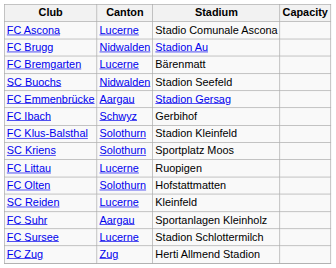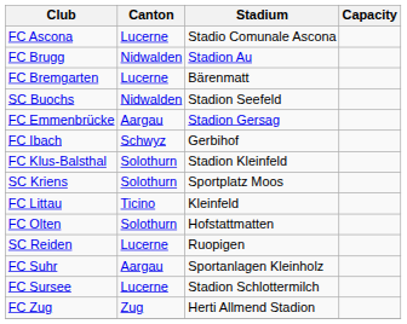FC Littau | Canton: Lucerne -> Ticino
FC Littau | Stadium: Ruopigen -> Kleinfeld
SC Reiden | Stadium: Kleinfeld -> Ruopigen
